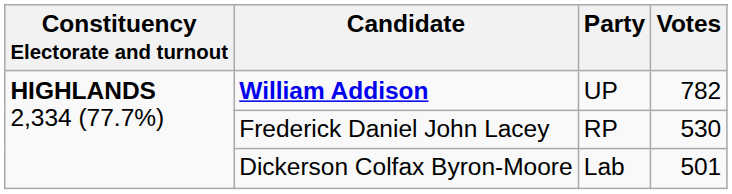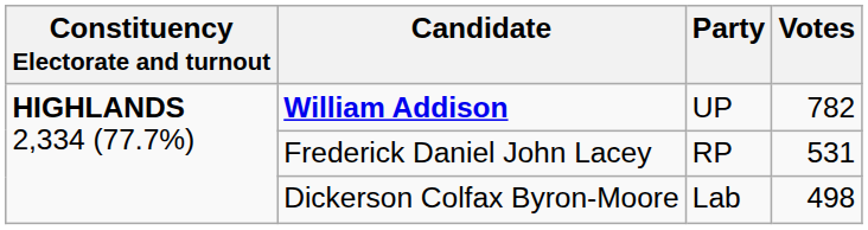Frederick Daniel John Lacey | Votes: 530 -> 531
Dickerson Colfax Byron-Moore | Votes: 501 -> 498
